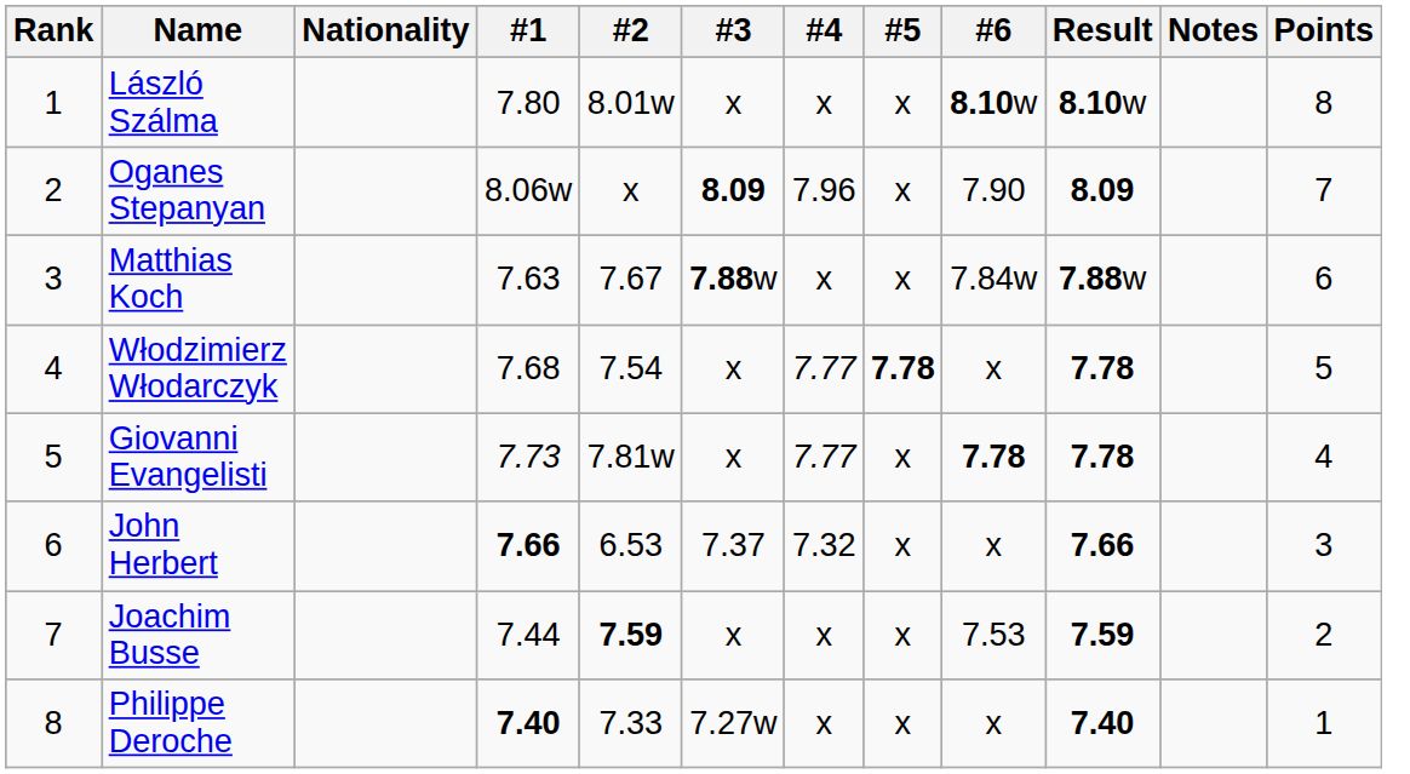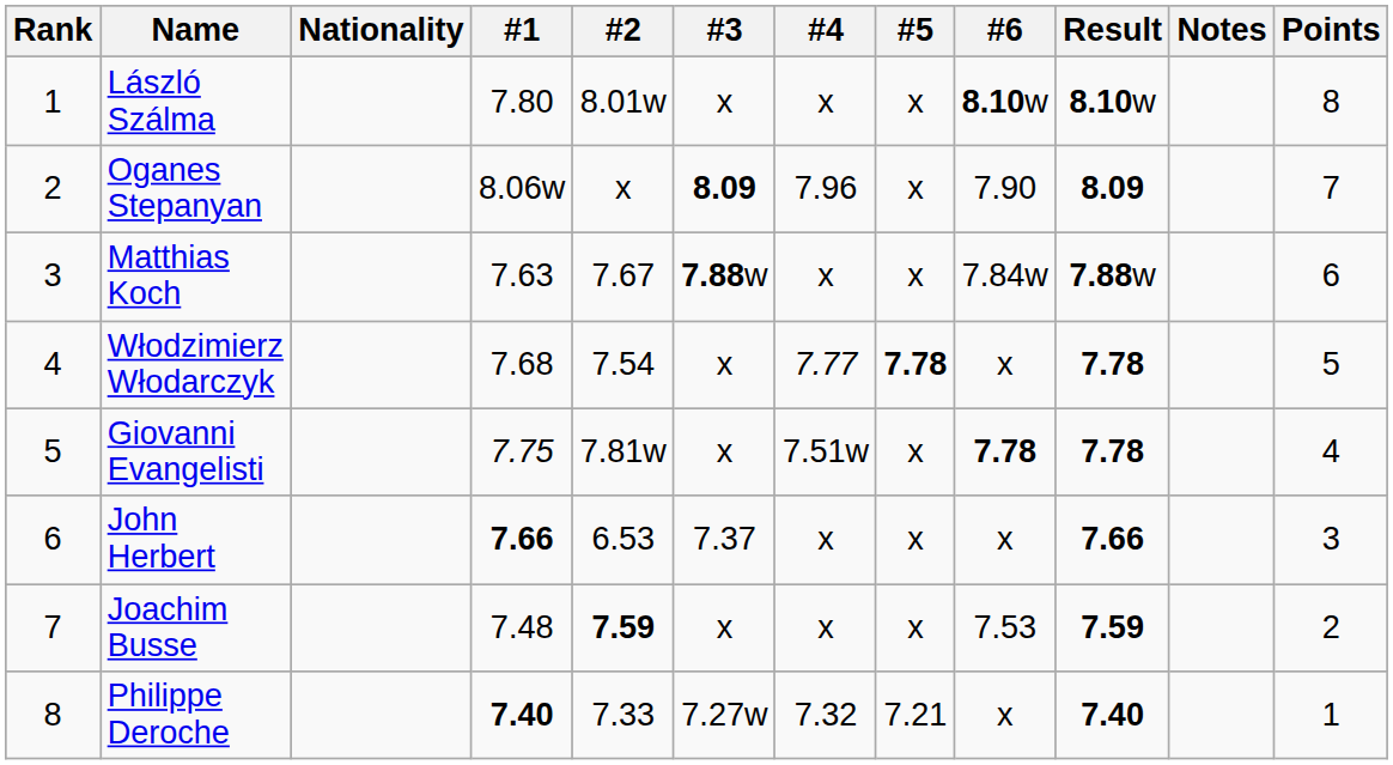Giovanni Evangelisti | #1: 7.73 -> 7.75
Giovanni Evangelisti | #4: 7.77 -> 7.51w
John Herbert | #4: 7.32 -> x
Joachim Busse | #1: 7.44 -> 7.48
Philippe Deroche | #4: x -> 7.32
Philippe Deroche | #5: x -> 7.21
